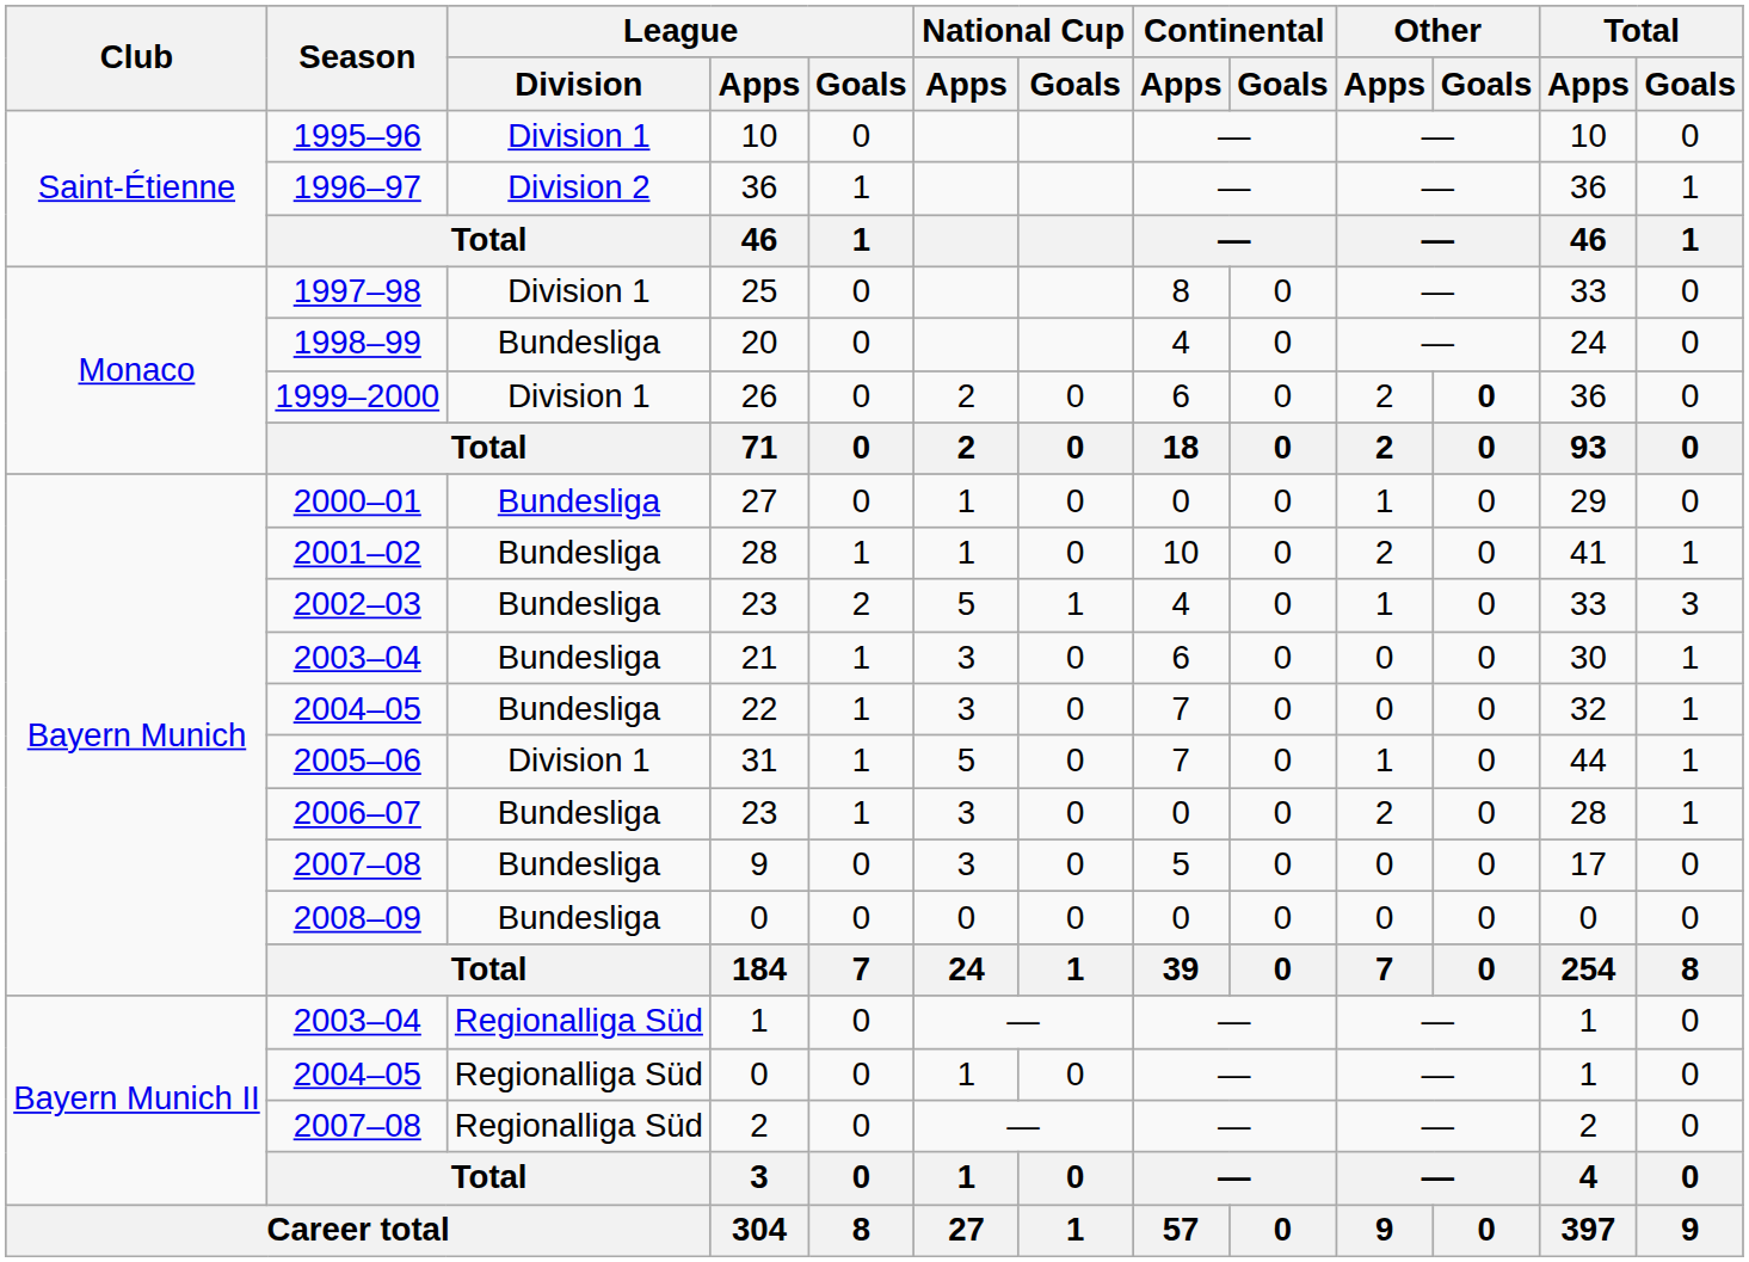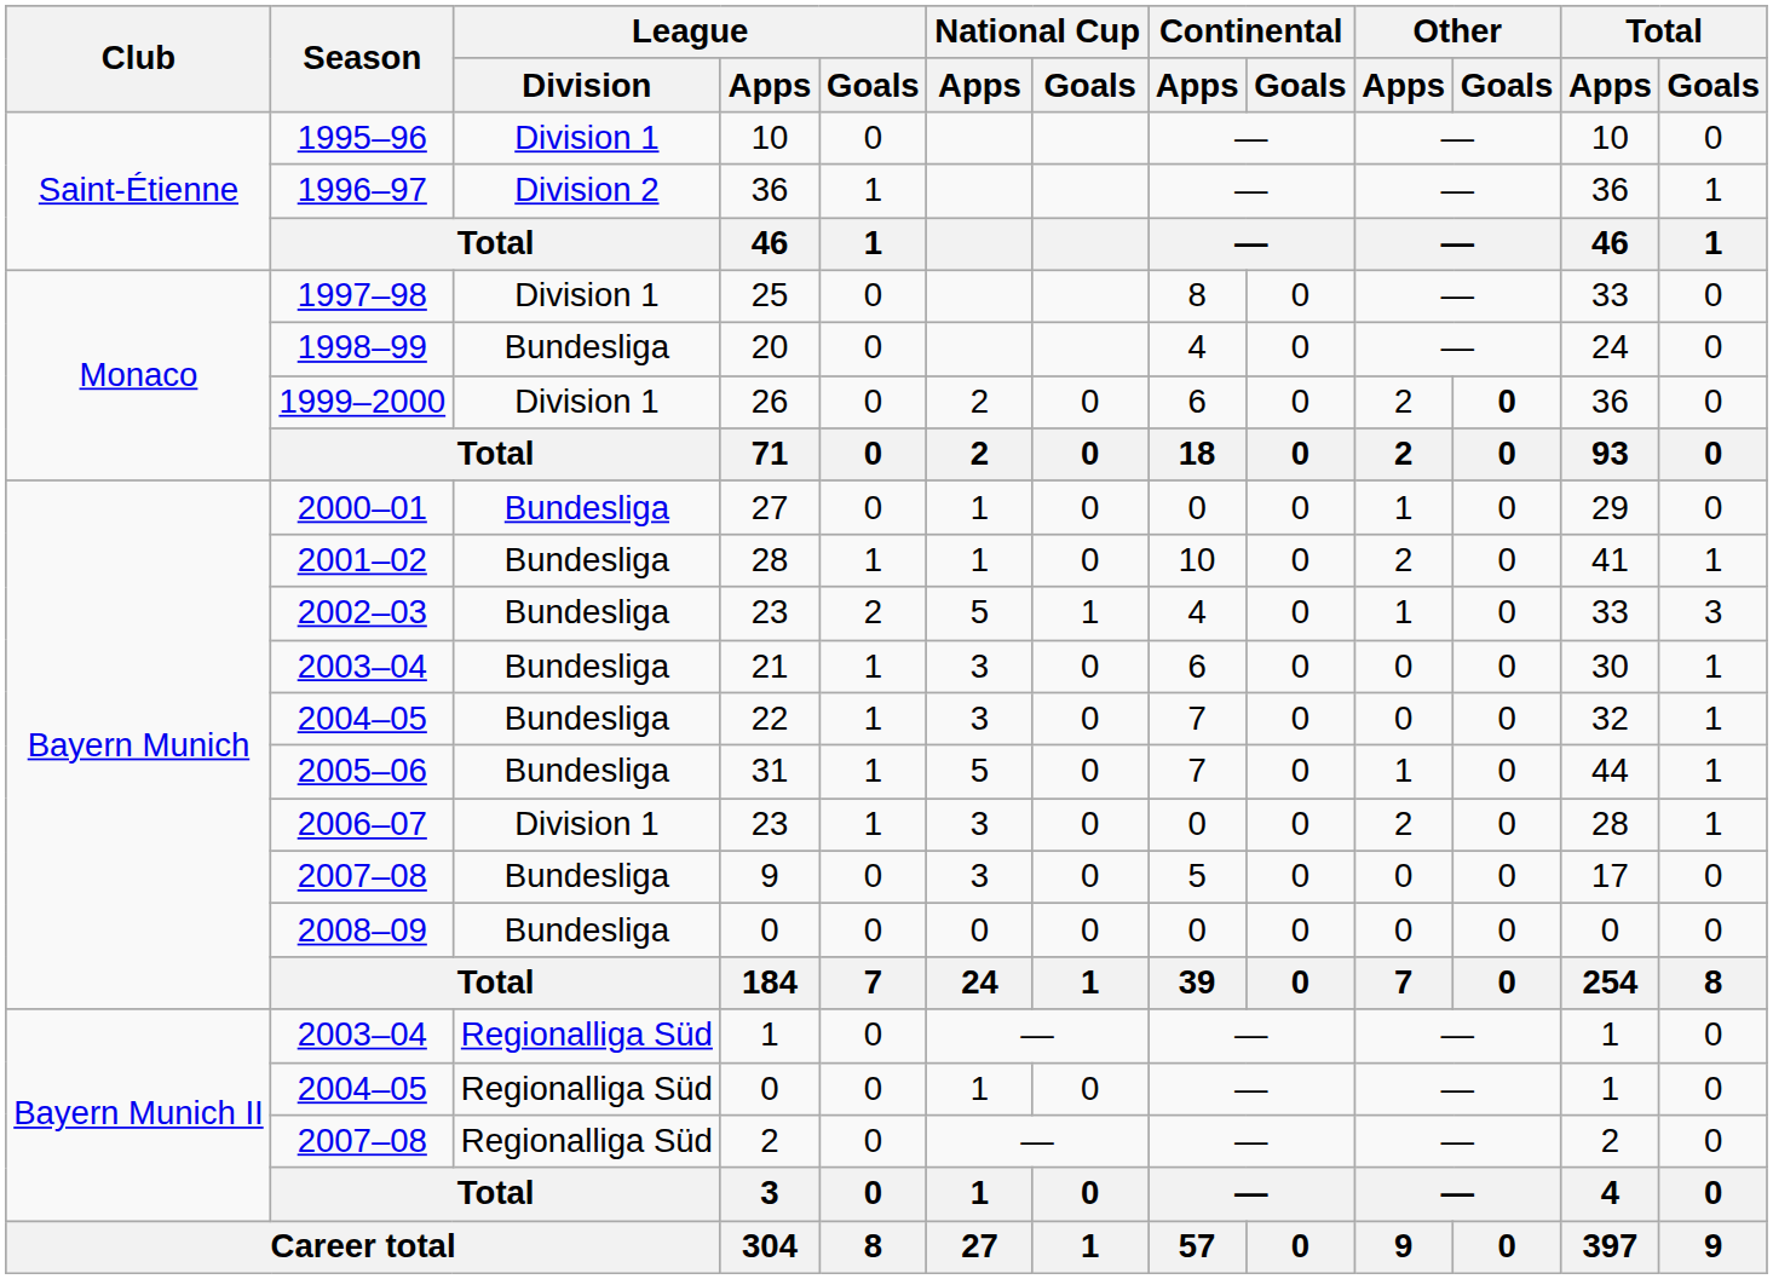31 | League / Division: Division 1 -> Bundesliga
2006–07 / 23 | League / Division: Bundesliga -> Division 1
